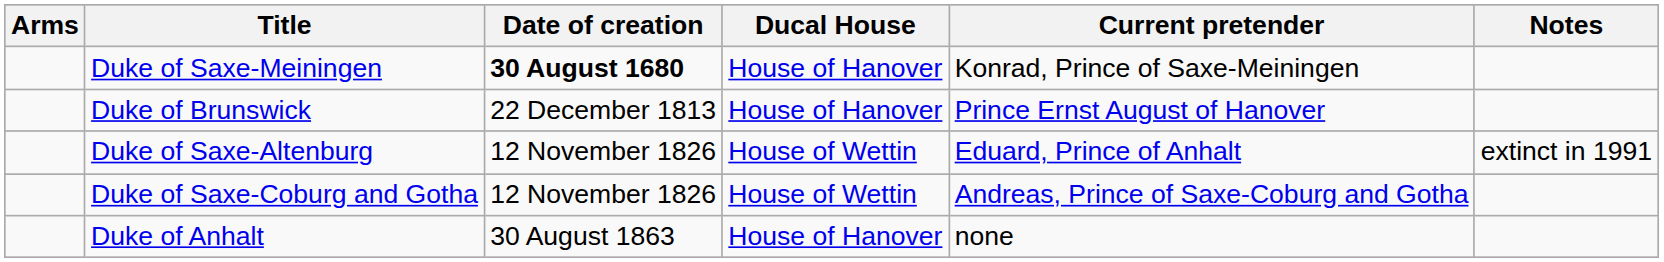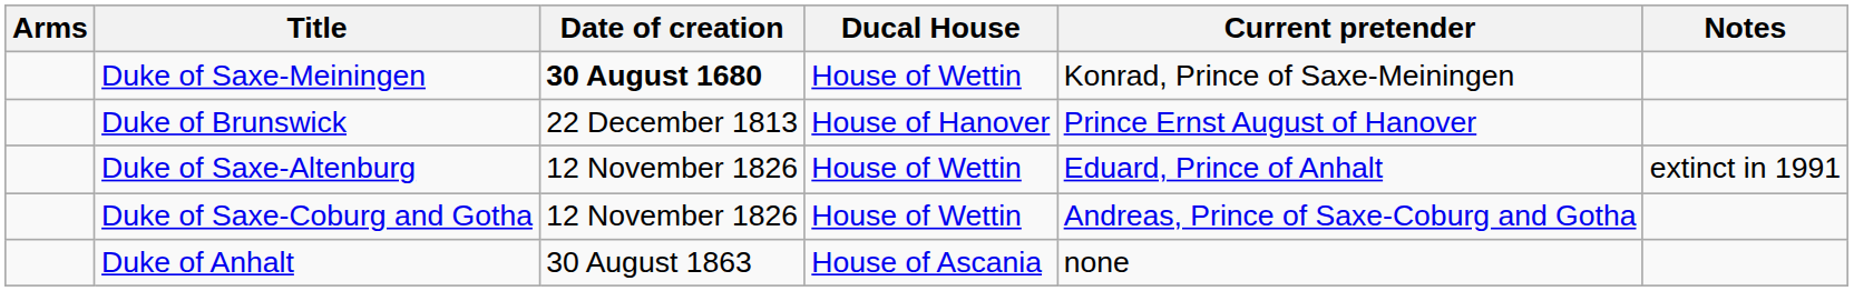Duke of Saxe-Meiningen | Ducal House: House of Hanover -> House of Wettin
Duke of Anhalt | Ducal House: House of Hanover -> House of Ascania
